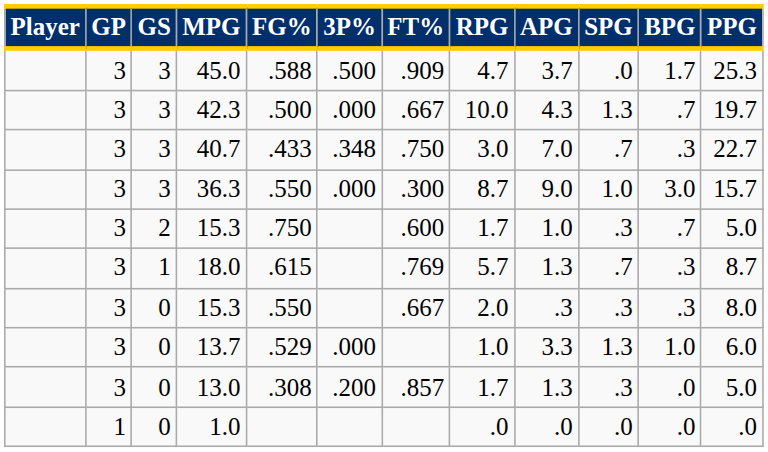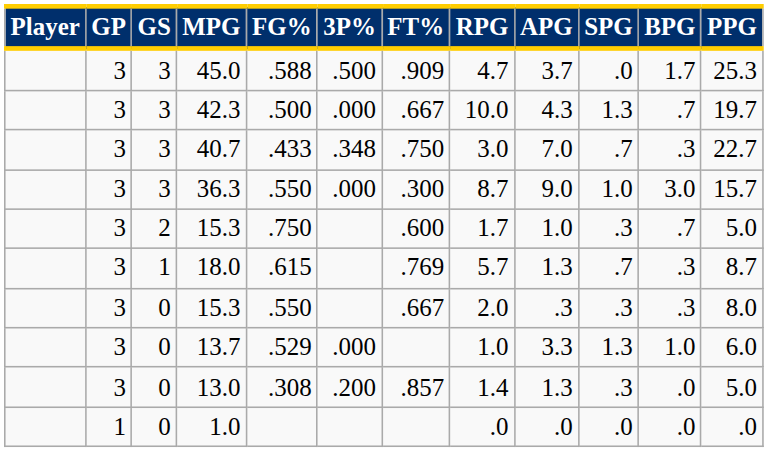13.0 | RPG: 1.7 -> 1.4
